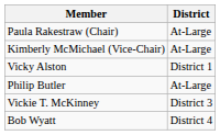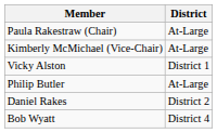- row: Vickie T. McKinney | District 3
+ row: Daniel Rakes | District 2
